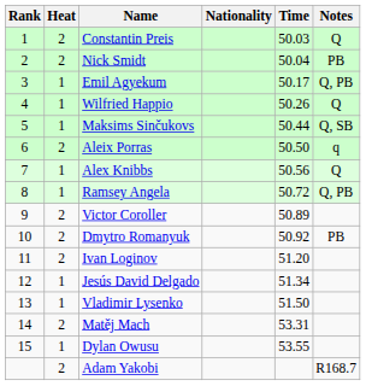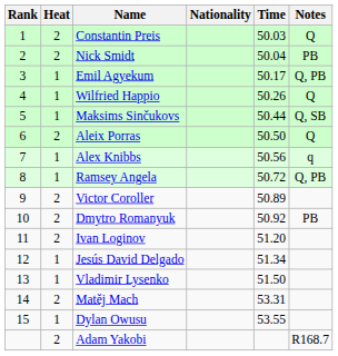Aleix Porras | Notes: q -> Q
Alex Knibbs | Notes: Q -> q
